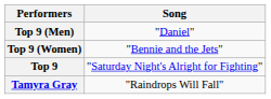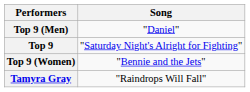rows swapped: Top 9 (Women) <-> Top 9
